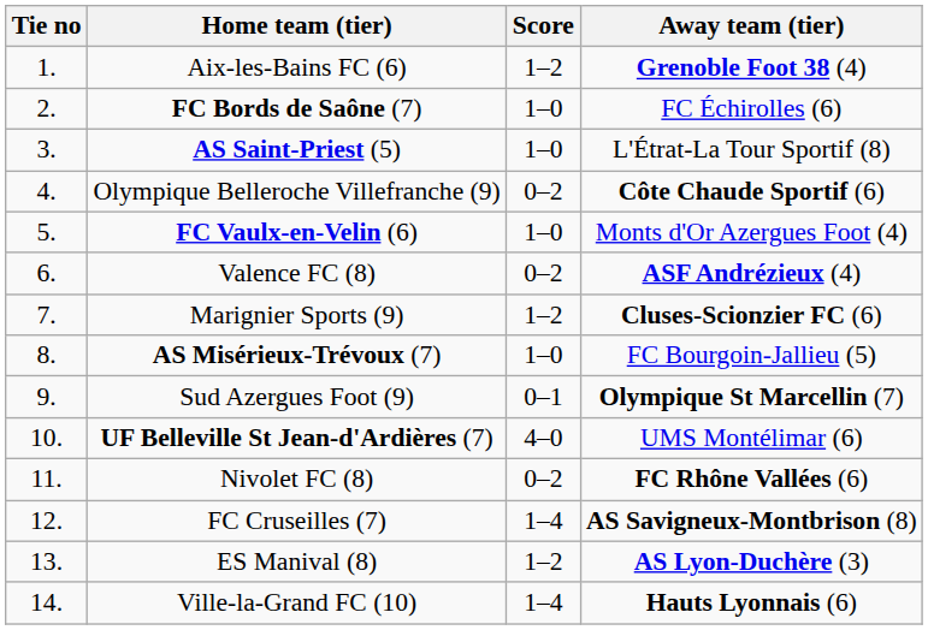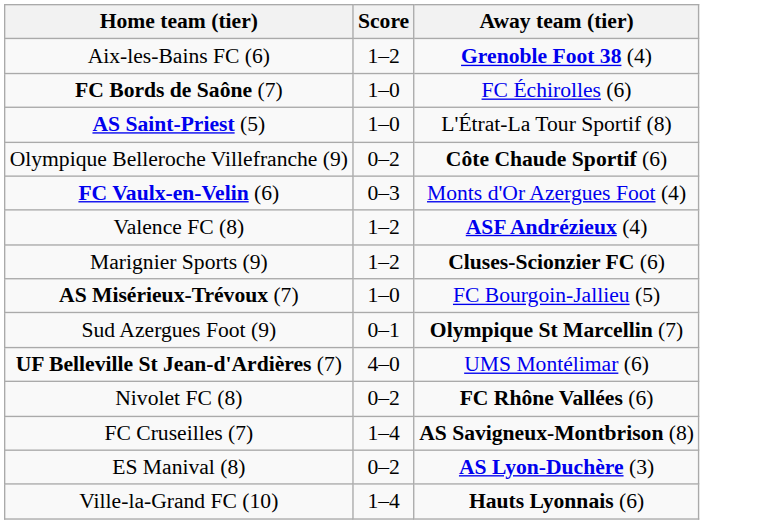- column: Tie no | 1. | 2. | 3. | 4. | 5. | 6. | 7. | 8. | 9. | 10. | 11. | 12. | 13. | 14.
FC Vaulx-en-Velin (6) | Score: 1–0 -> 0–3
Valence FC (8) | Score: 0–2 -> 1–2
ES Manival (8) | Score: 1–2 -> 0–2
